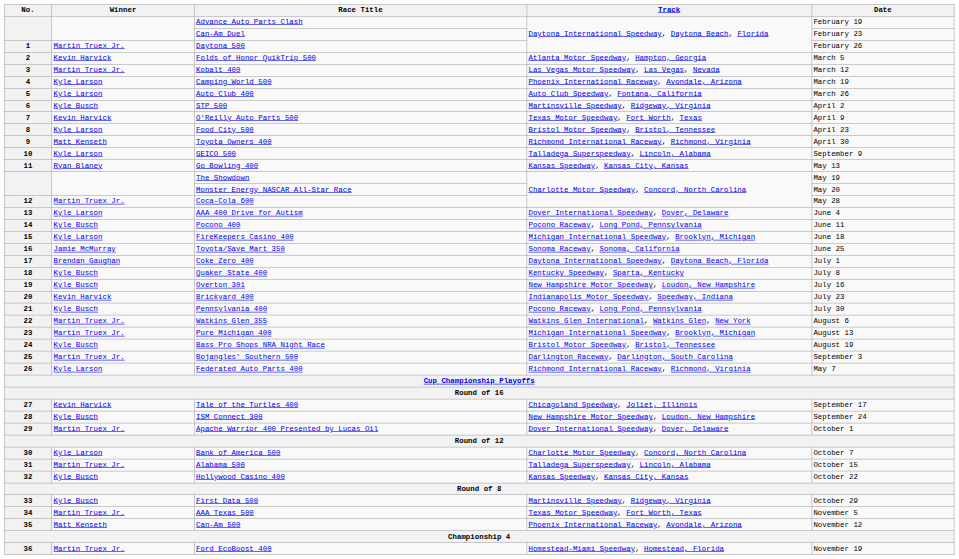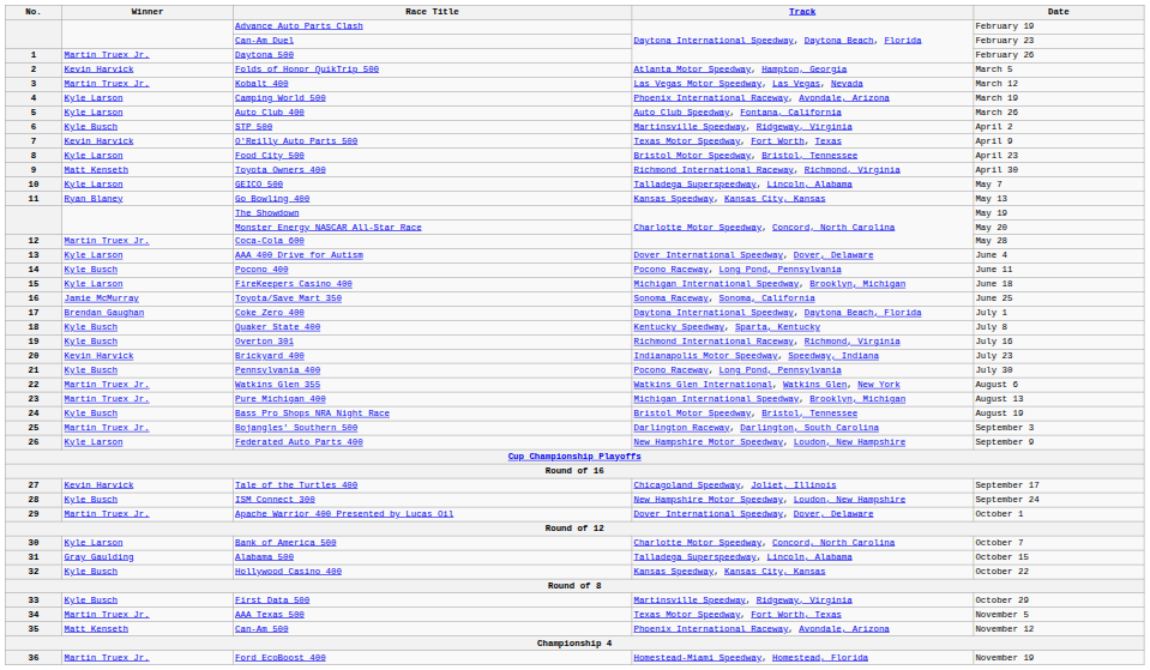GEICO 500 | Date: September 9 -> May 7
Overton 301 | Track: New Hampshire Motor Speedway, Loudon, New Hampshire -> Richmond International Raceway, Richmond, Virginia
Federated Auto Parts 400 | Track: Richmond International Raceway, Richmond, Virginia -> New Hampshire Motor Speedway, Loudon, New Hampshire
Federated Auto Parts 400 | Date: May 7 -> September 9
Alabama 500 | Winner: Martin Truex Jr. -> Gray Gaulding
